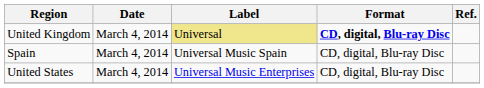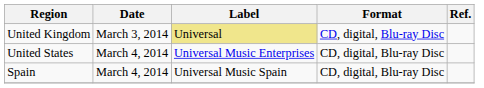United Kingdom | Date: March 4, 2014 -> March 3, 2014
United Kingdom | Format: bold -> normal
rows swapped: Spain <-> United States
